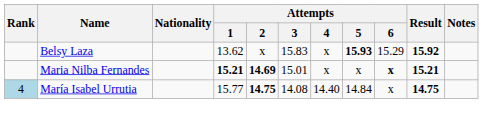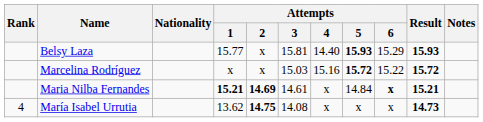Belsy Laza | Attempts / 1: 13.62 -> 15.77
Belsy Laza | Attempts / 3: 15.83 -> 15.81
Belsy Laza | Attempts / 4: x -> 14.40
Belsy Laza | Result: 15.92 -> 15.93
+ row: Marcelina Rodríguez | x | x | 15.03 | 15.16 | 15.72 | 15.22 | 15.72
Maria Nilba Fernandes | Attempts / 3: 15.01 -> 14.61
Maria Nilba Fernandes | Attempts / 5: x -> 14.84
María Isabel Urrutia | Rank: lightblue background -> no background
María Isabel Urrutia | Attempts / 1: 15.77 -> 13.62
María Isabel Urrutia | Attempts / 4: 14.40 -> x
María Isabel Urrutia | Attempts / 5: 14.84 -> x
María Isabel Urrutia | Result: 14.75 -> 14.73
